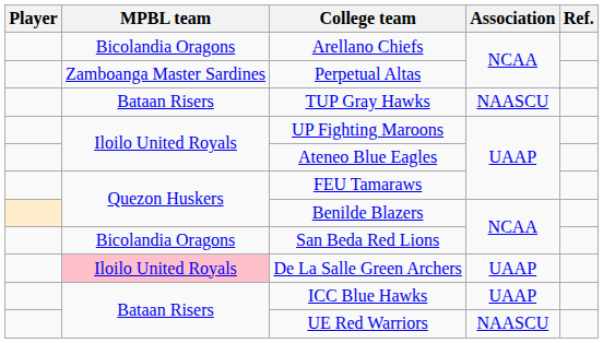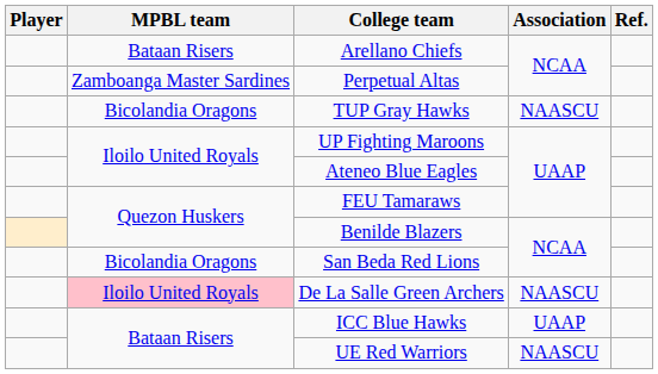Arellano Chiefs | MPBL team: Bicolandia Oragons -> Bataan Risers
TUP Gray Hawks | MPBL team: Bataan Risers -> Bicolandia Oragons
De La Salle Green Archers | Association: UAAP -> NAASCU
